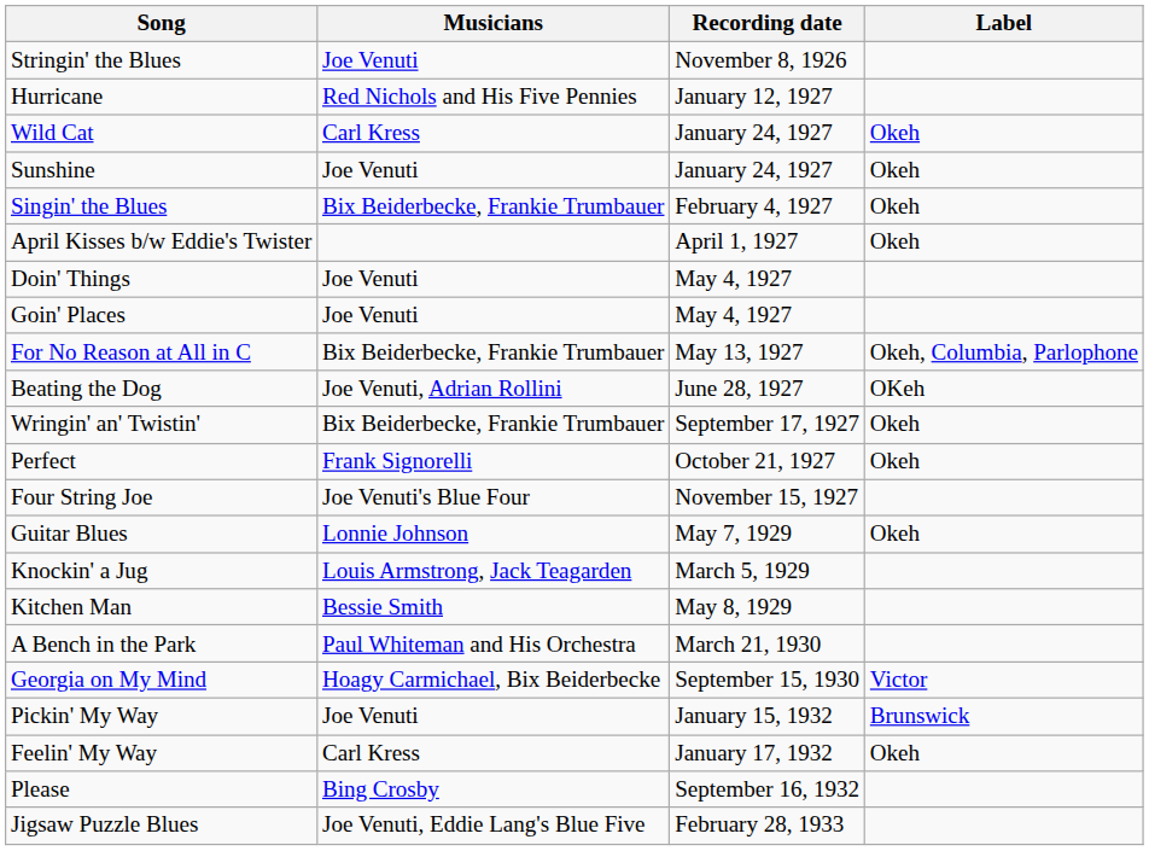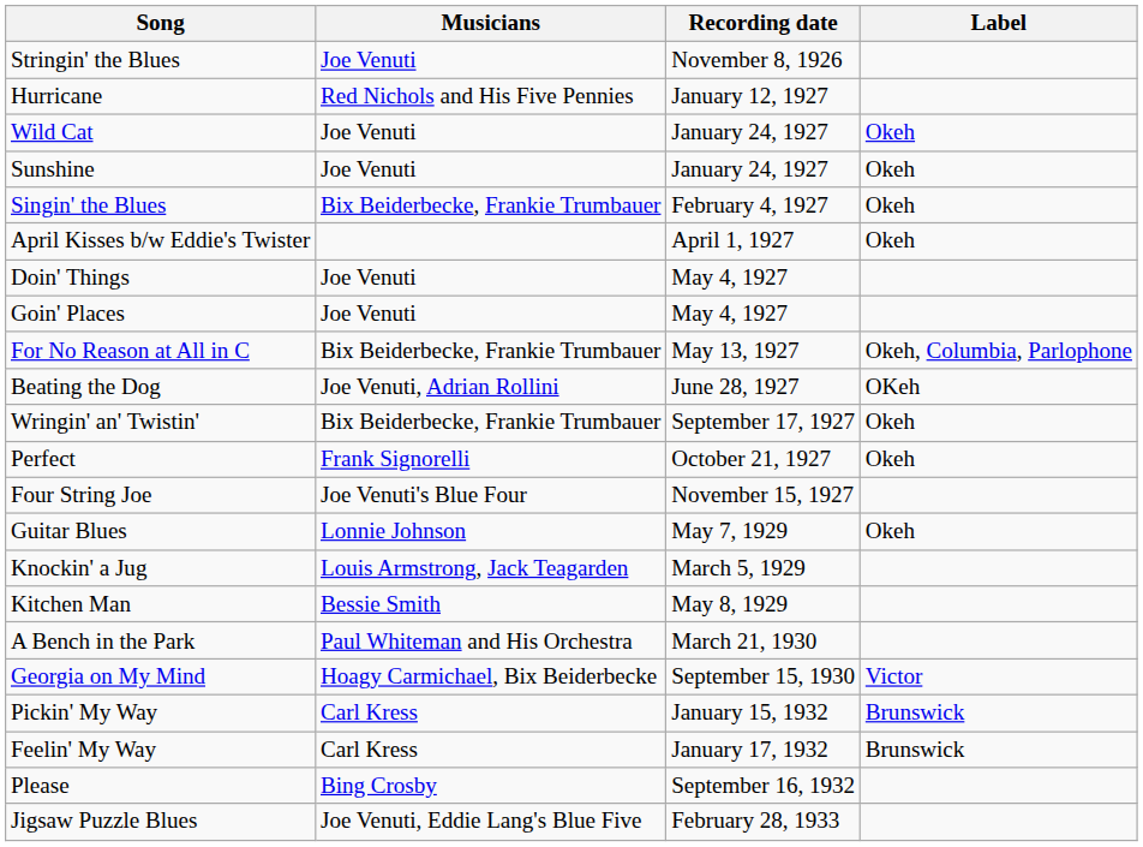Wild Cat | Musicians: Carl Kress -> Joe Venuti
Pickin' My Way | Musicians: Joe Venuti -> Carl Kress
Feelin' My Way | Label: Okeh -> Brunswick
